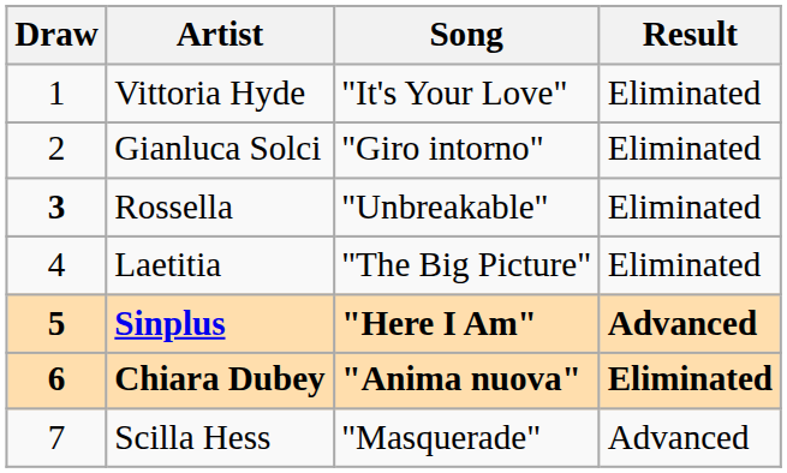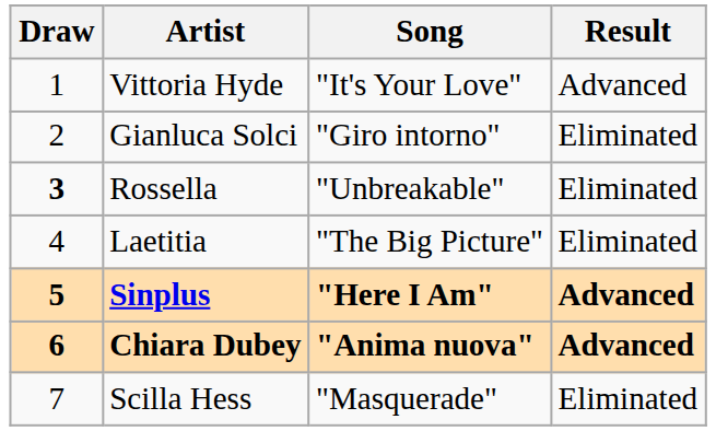Vittoria Hyde | Result: Eliminated -> Advanced
Chiara Dubey | Result: Eliminated -> Advanced
Scilla Hess | Result: Advanced -> Eliminated
